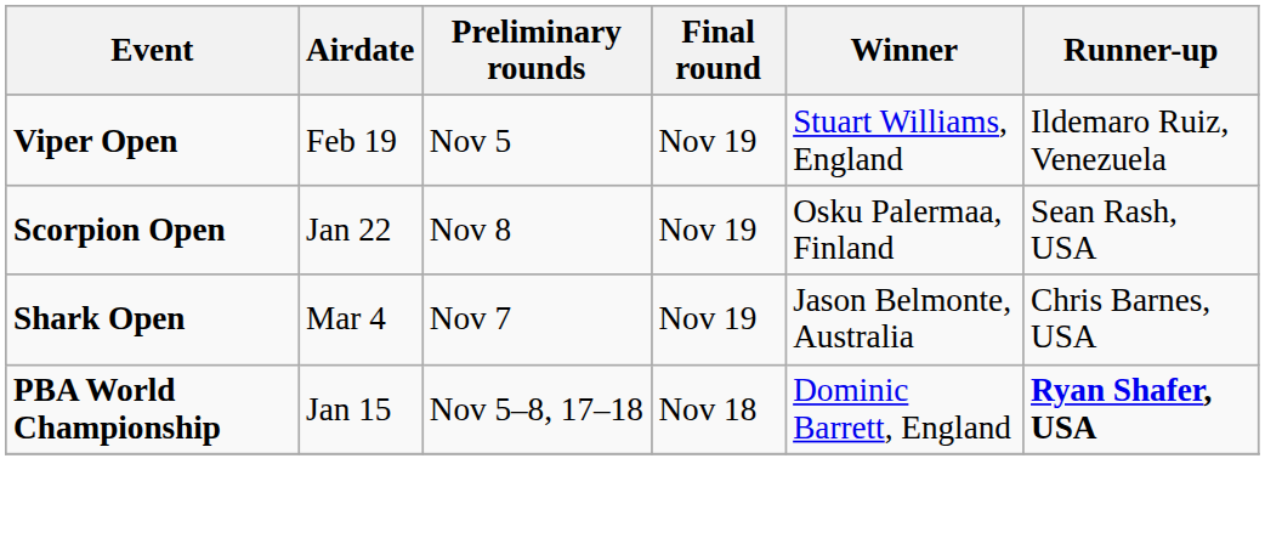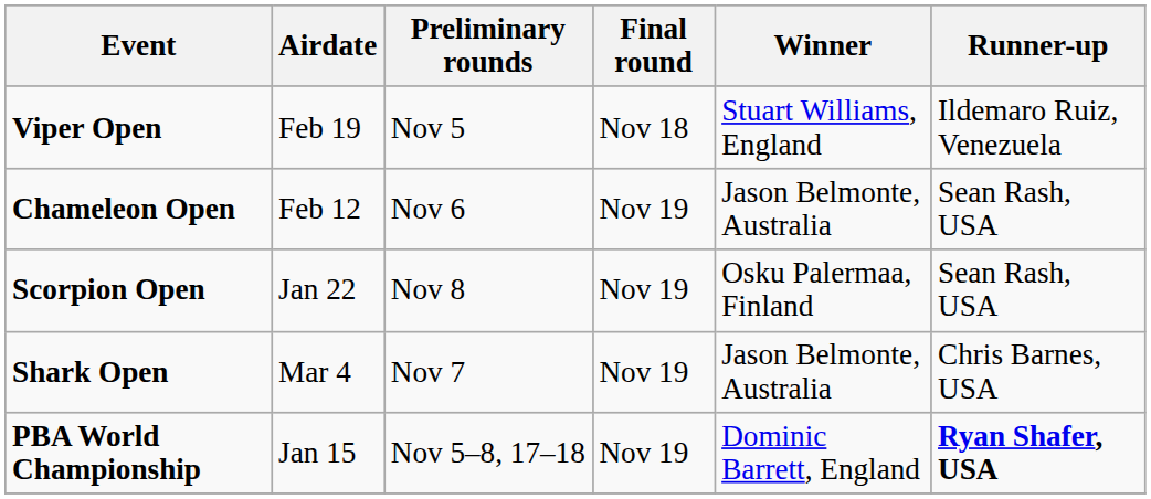Viper Open | Final round: Nov 19 -> Nov 18
+ row: Chameleon Open | Feb 12 | Nov 6 | Nov 19 | Jason Belmonte, Australia | Sean Rash, USA
PBA World Championship | Final round: Nov 18 -> Nov 19
